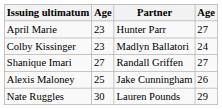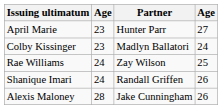+ row: Rae Williams | 24 | Zay Wilson | 25
Shanique Imari | column 2: 27 -> 24
Shanique Imari | column 4: 27 -> 26
Alexis Maloney | column 2: 25 -> 28
- row: Nate Ruggles | 30 | Lauren Pounds | 29
